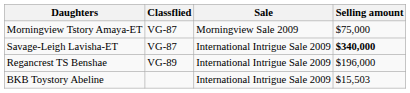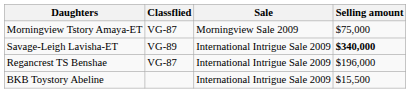Savage-Leigh Lavisha-ET | Classflied: VG-87 -> VG-89
Regancrest TS Benshae | Classflied: VG-89 -> VG-87
BKB Toystory Abeline | Selling amount: $15,503 -> $15,500
